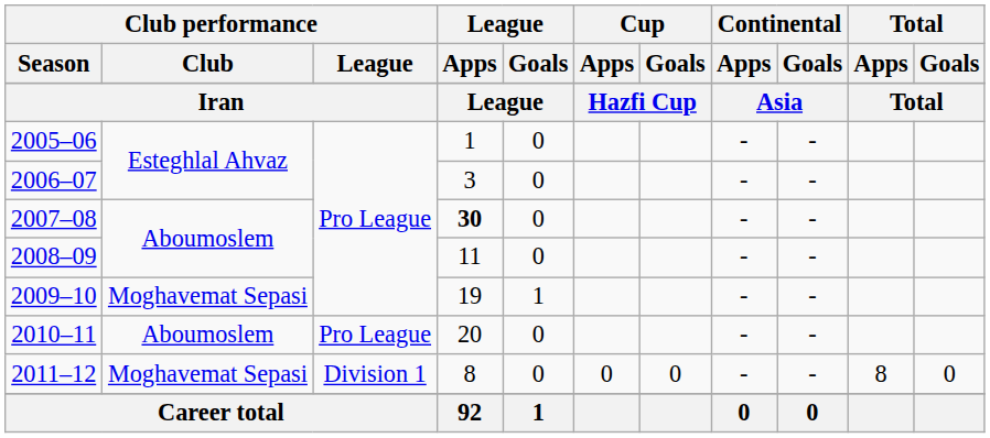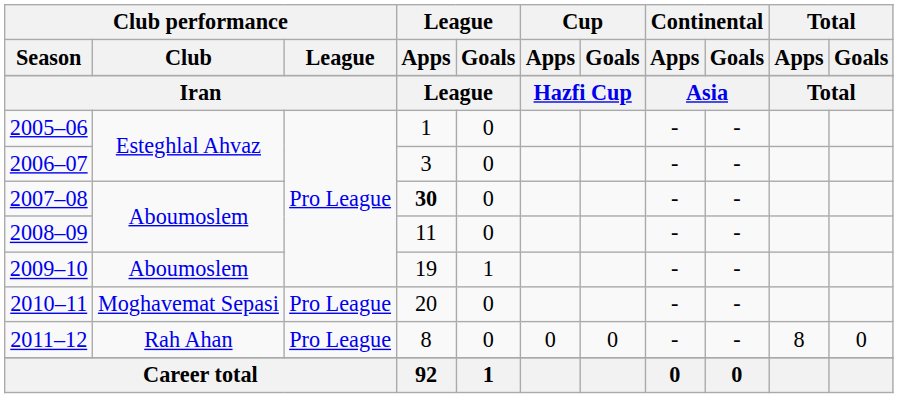2009–10 | Club performance / Club: Moghavemat Sepasi -> Aboumoslem
2010–11 | Club performance / Club: Aboumoslem -> Moghavemat Sepasi
2011–12 | Club performance / Club: Moghavemat Sepasi -> Rah Ahan
2011–12 | Club performance / League: Division 1 -> Pro League
